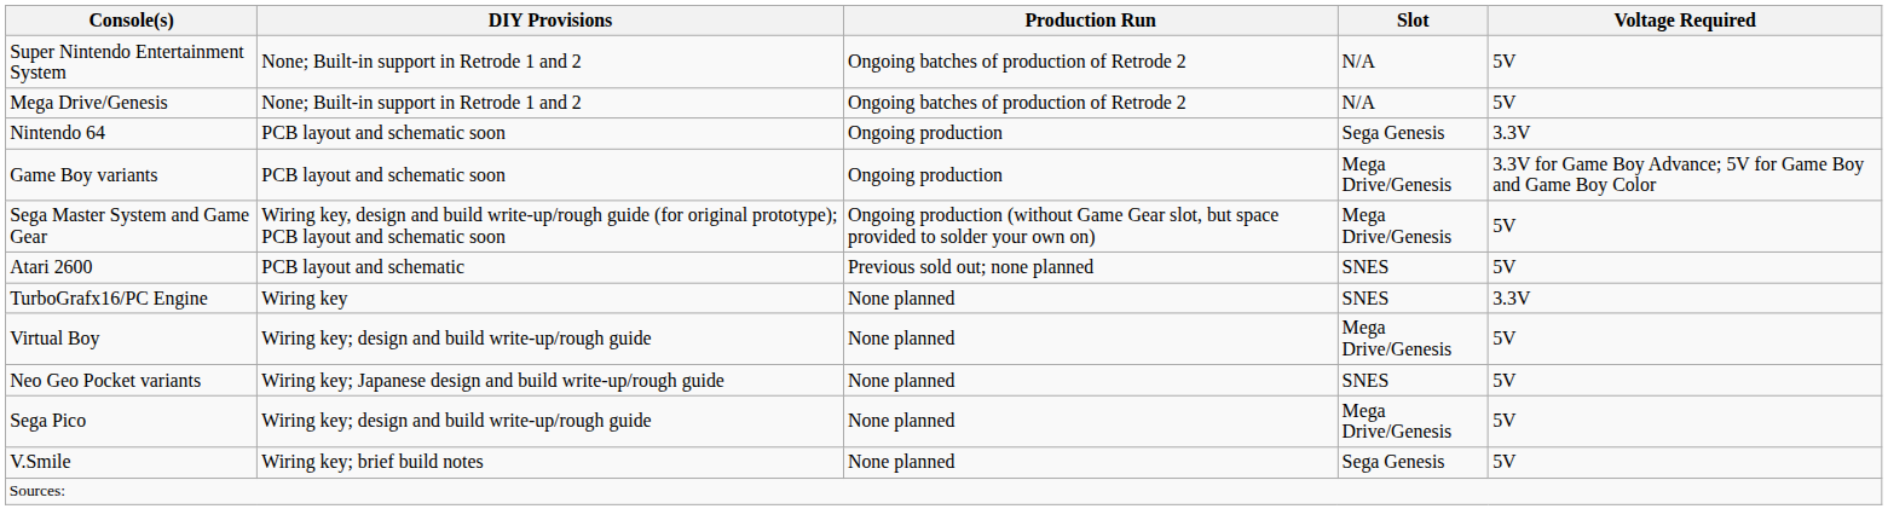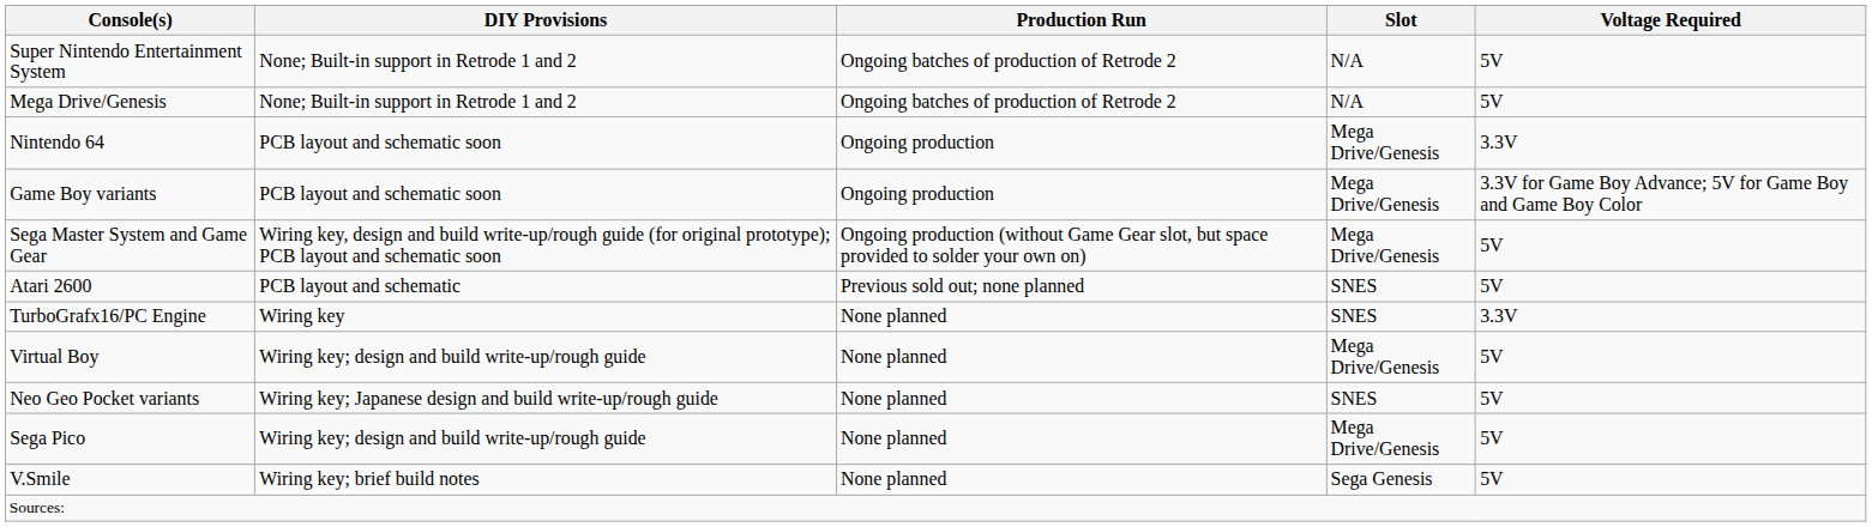Nintendo 64 | Slot: Sega Genesis -> Mega Drive/Genesis
